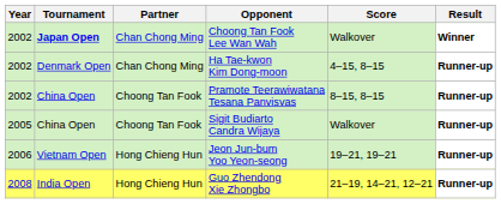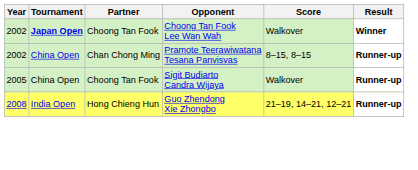Choong Tan Fook Lee Wan Wah | Partner: Chan Chong Ming -> Choong Tan Fook
- row: 2002 | Denmark Open | Chan Chong Ming | Ha Tae-kwon Kim Dong-moon | 4–15, 8–15 | Runner-up
Pramote Teerawiwatana Tesana Panvisvas | Partner: Choong Tan Fook -> Chan Chong Ming
- row: 2006 | Vietnam Open | Hong Chieng Hun | Jeon Jun-bum Yoo Yeon-seong | 19–21, 19–21 | Runner-up
